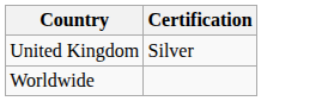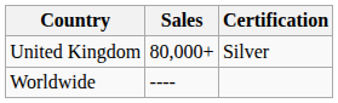+ column: Sales | 80,000+ | ----
